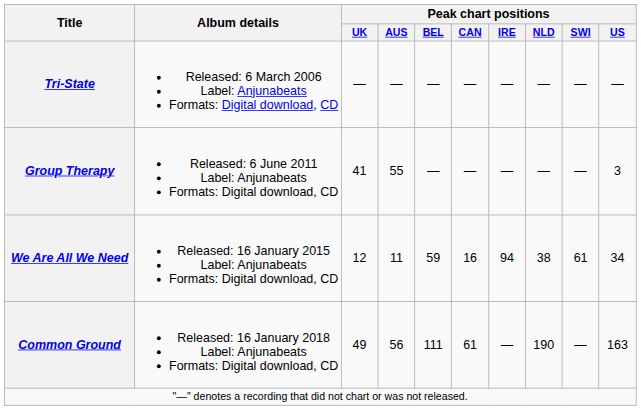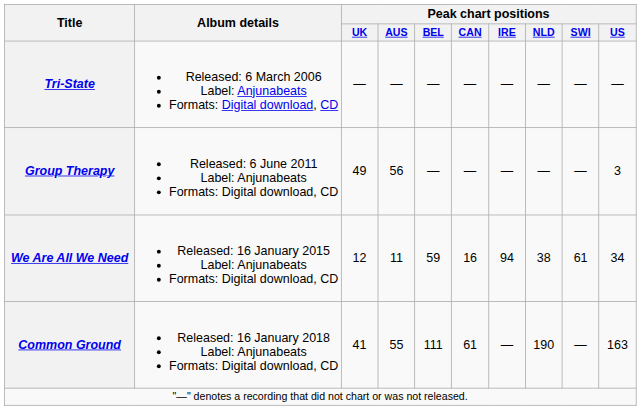Group Therapy | Peak chart positions / UK: 41 -> 49
Group Therapy | Peak chart positions / AUS: 55 -> 56
Common Ground | Peak chart positions / UK: 49 -> 41
Common Ground | Peak chart positions / AUS: 56 -> 55
